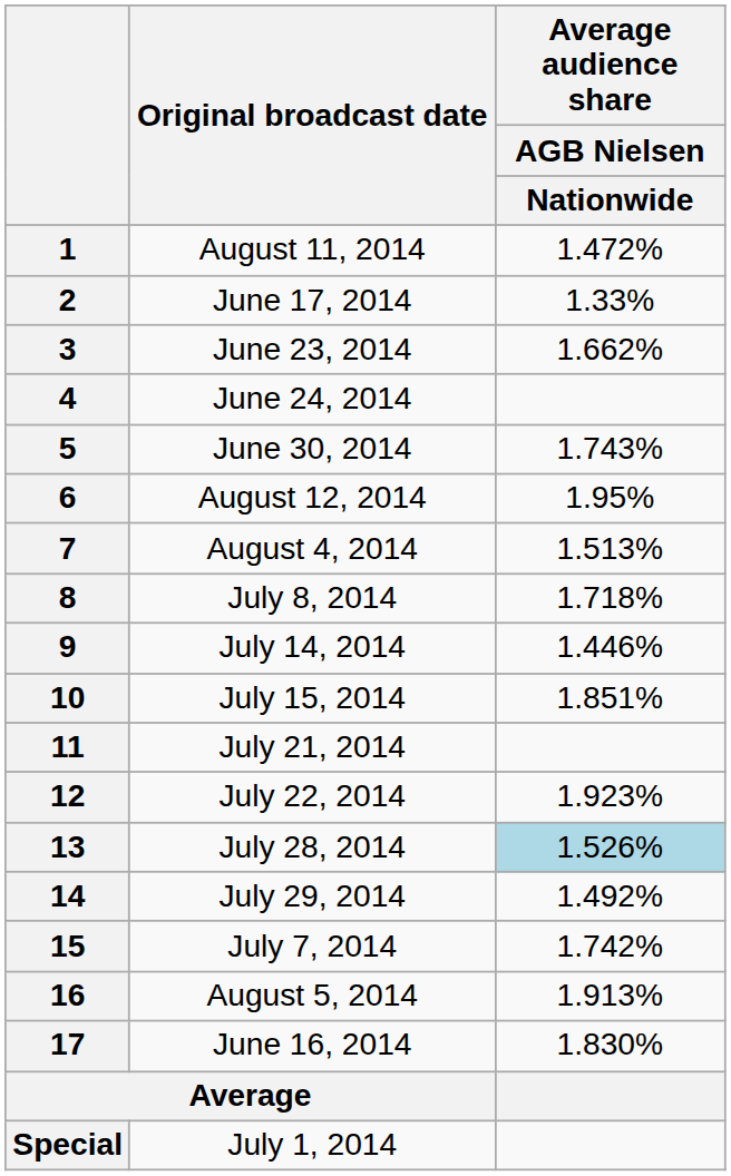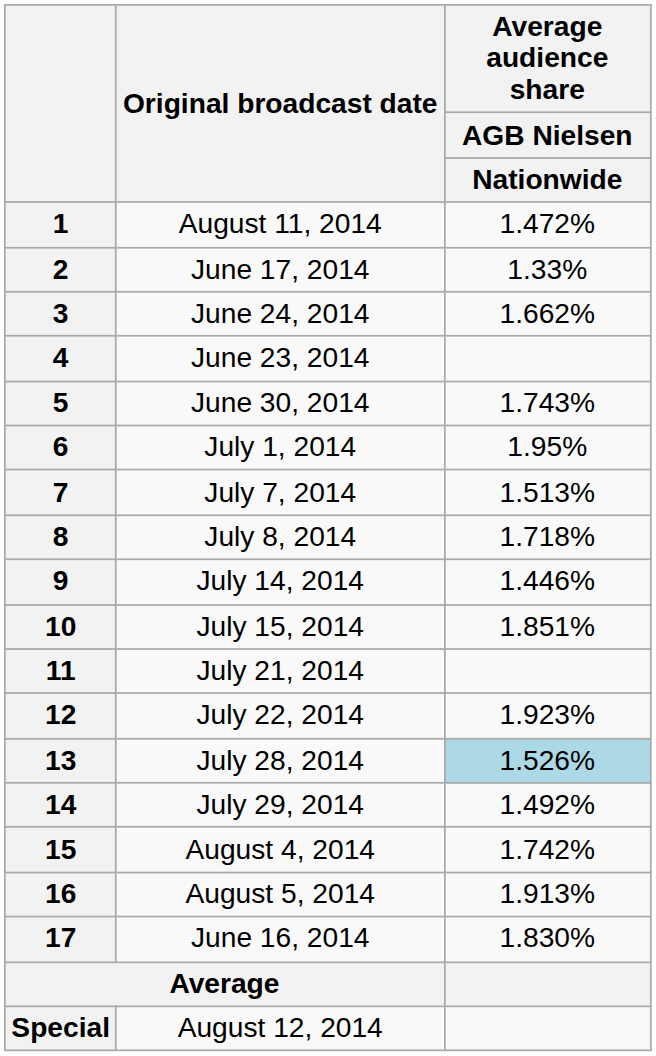3 | Original broadcast date: June 23, 2014 -> June 24, 2014
4 | Original broadcast date: June 24, 2014 -> June 23, 2014
6 | Original broadcast date: August 12, 2014 -> July 1, 2014
7 | Original broadcast date: August 4, 2014 -> July 7, 2014
15 | Original broadcast date: July 7, 2014 -> August 4, 2014
Special | Original broadcast date: July 1, 2014 -> August 12, 2014
